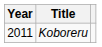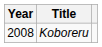Koboreru | Year: 2011 -> 2008
